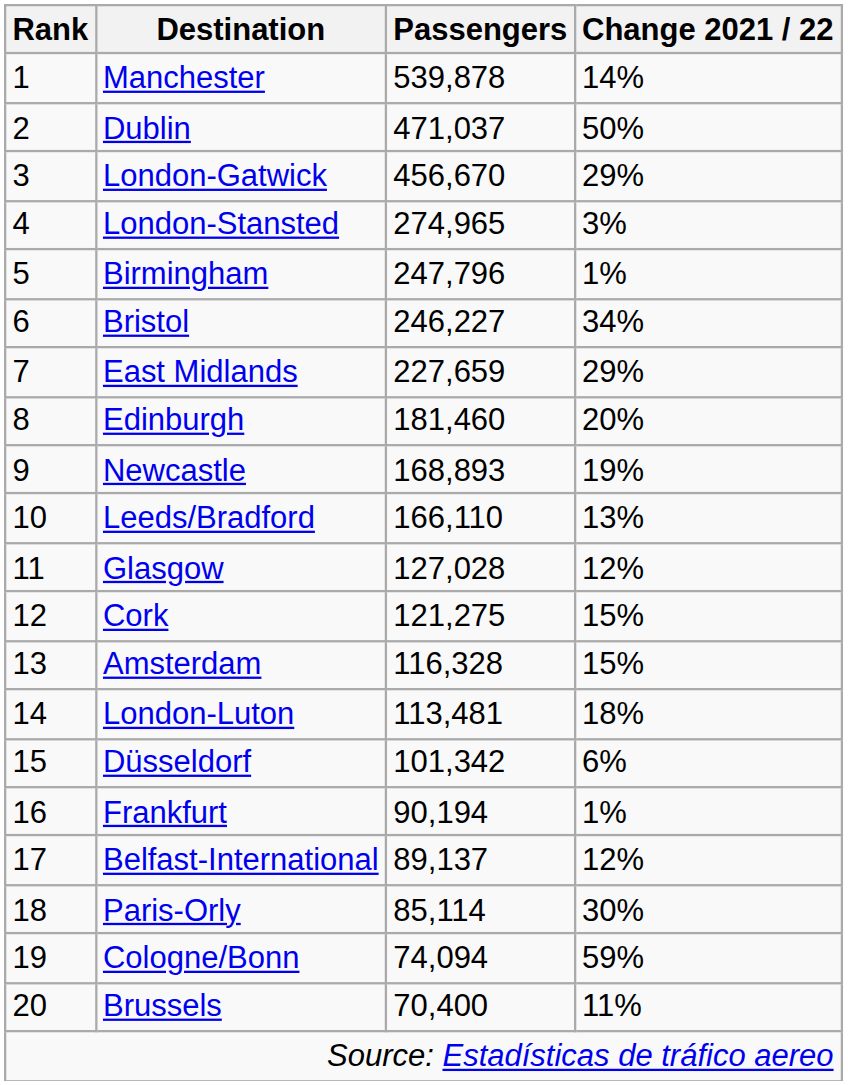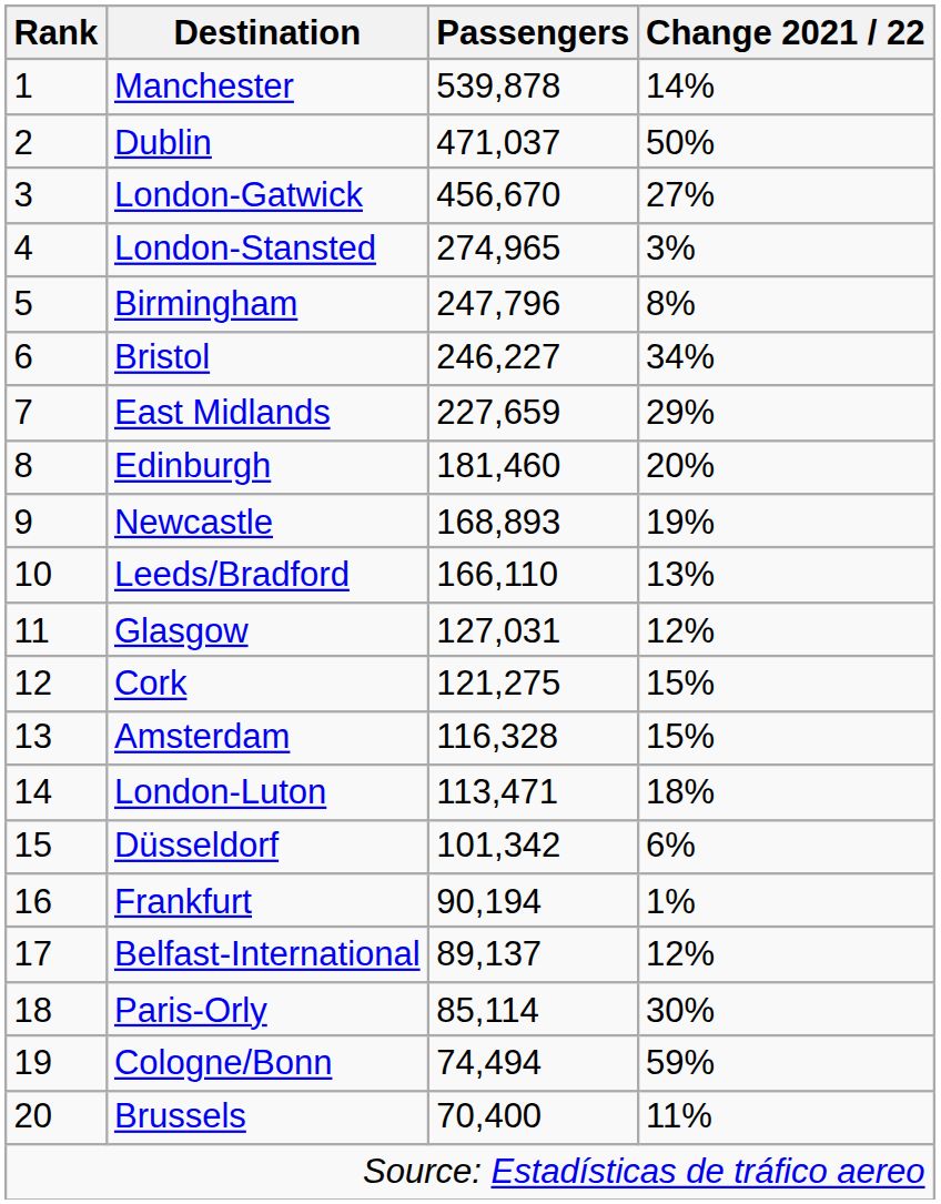London-Gatwick | Change 2021 / 22: 29% -> 27%
Birmingham | Change 2021 / 22: 1% -> 8%
Glasgow | Passengers: 127,028 -> 127,031
London-Luton | Passengers: 113,481 -> 113,471
Cologne/Bonn | Passengers: 74,094 -> 74,494
